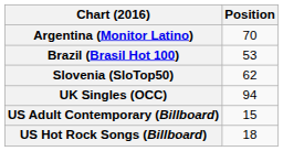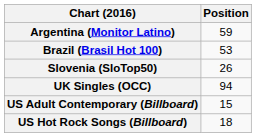Argentina (Monitor Latino) | Position: 70 -> 59
Slovenia (SloTop50) | Position: 62 -> 26
